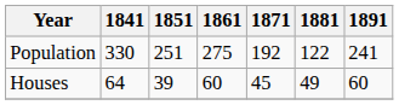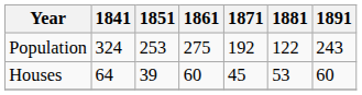Population | 1841: 330 -> 324
Population | 1851: 251 -> 253
Population | 1891: 241 -> 243
Houses | 1881: 49 -> 53
